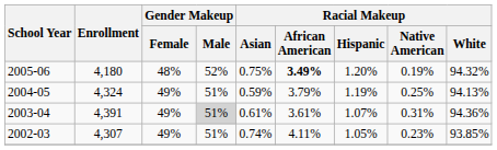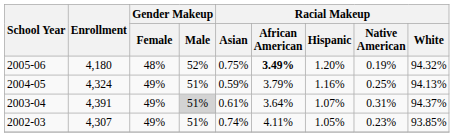2004-05 | Racial Makeup / Hispanic: 1.19% -> 1.16%
2003-04 | Racial Makeup / African American: 3.61% -> 3.64%
2003-04 | Racial Makeup / White: 94.36% -> 94.37%
